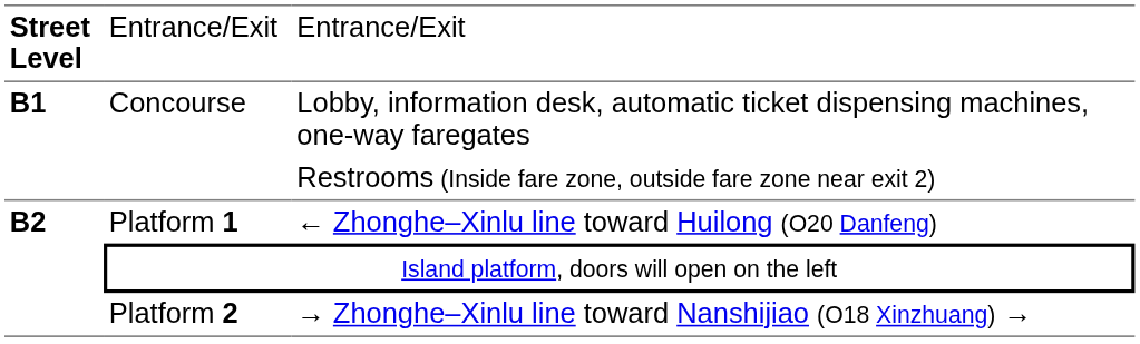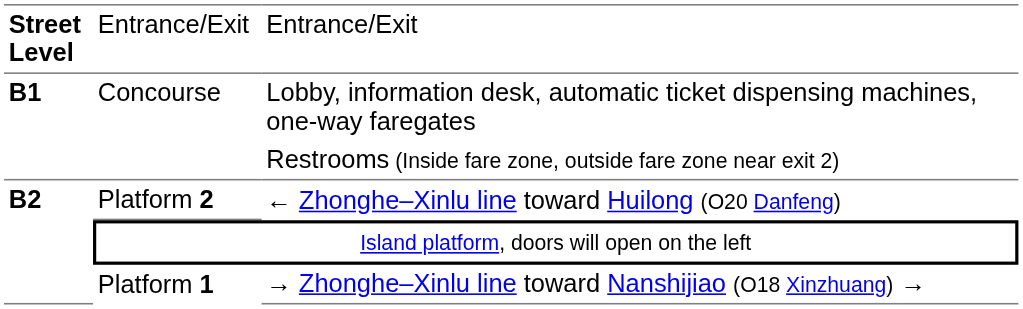← Zhonghe–Xinlu line toward Huilong (O20 Danfeng) | column 2: Platform 1 -> Platform 2
→ Zhonghe–Xinlu line toward Nanshijiao (O18 Xinzhuang) → | column 2: Platform 2 -> Platform 1
